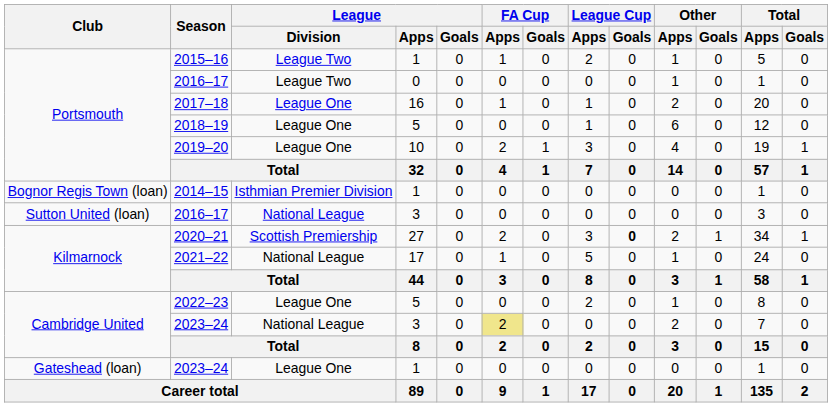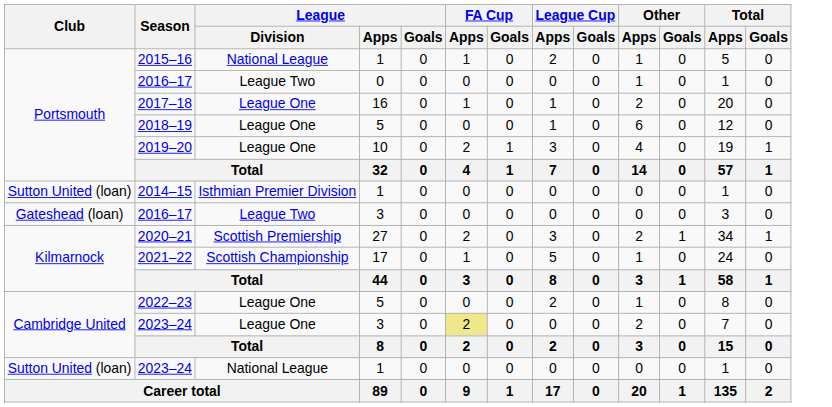2015–16 | League / Division: League Two -> National League
2014–15 | Club: Bognor Regis Town (loan) -> Sutton United (loan)
2016–17 / 3 | Club: Sutton United (loan) -> Gateshead (loan)
2016–17 / 3 | League / Division: National League -> League Two
2020–21 | League Cup / Goals: bold -> normal
2021–22 | League / Division: National League -> Scottish Championship
2023–24 / 3 | League / Division: National League -> League One
2023–24 / 1 | Club: Gateshead (loan) -> Sutton United (loan)
2023–24 / 1 | League / Division: League One -> National League
